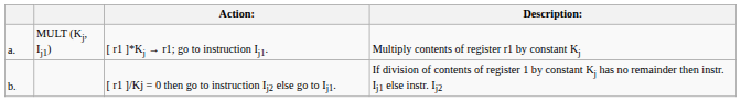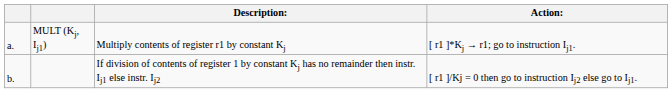columns swapped: Action: <-> Description:
